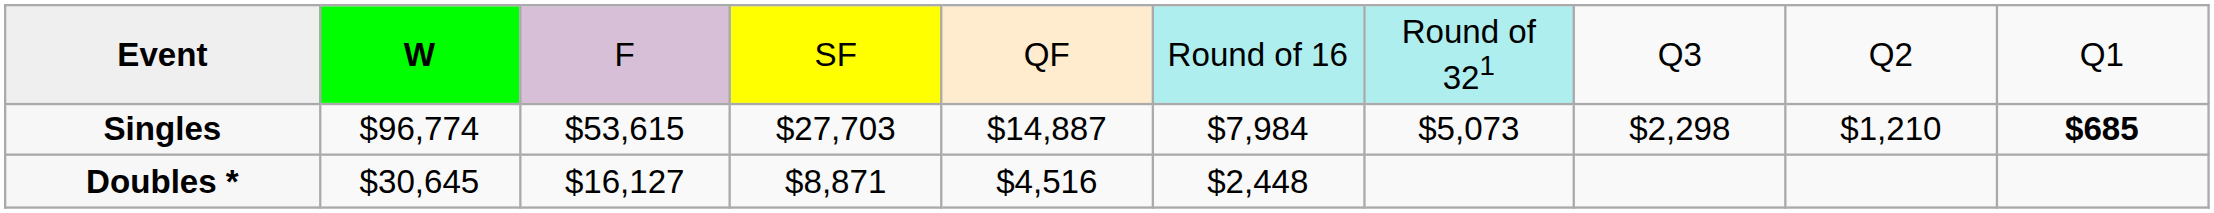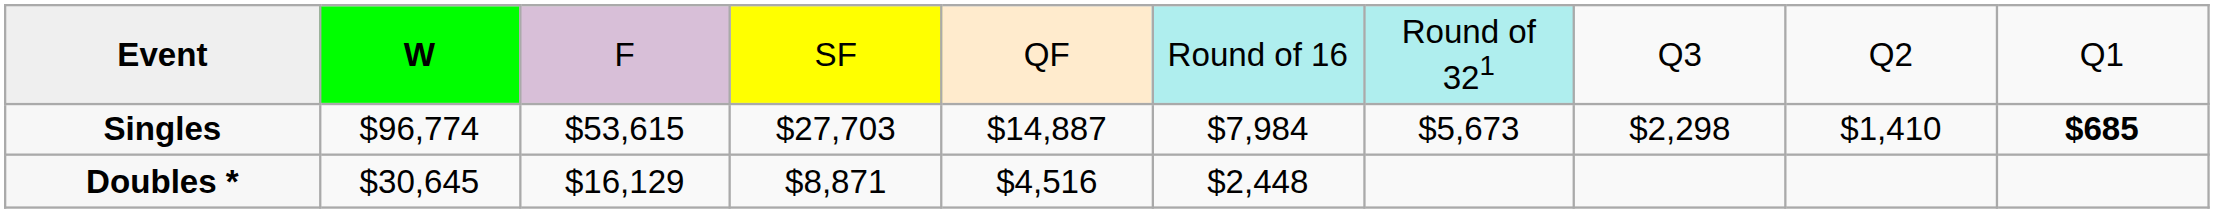Singles | column 7: $5,073 -> $5,673
Singles | column 9: $1,210 -> $1,410
Doubles * | column 3: $16,127 -> $16,129
